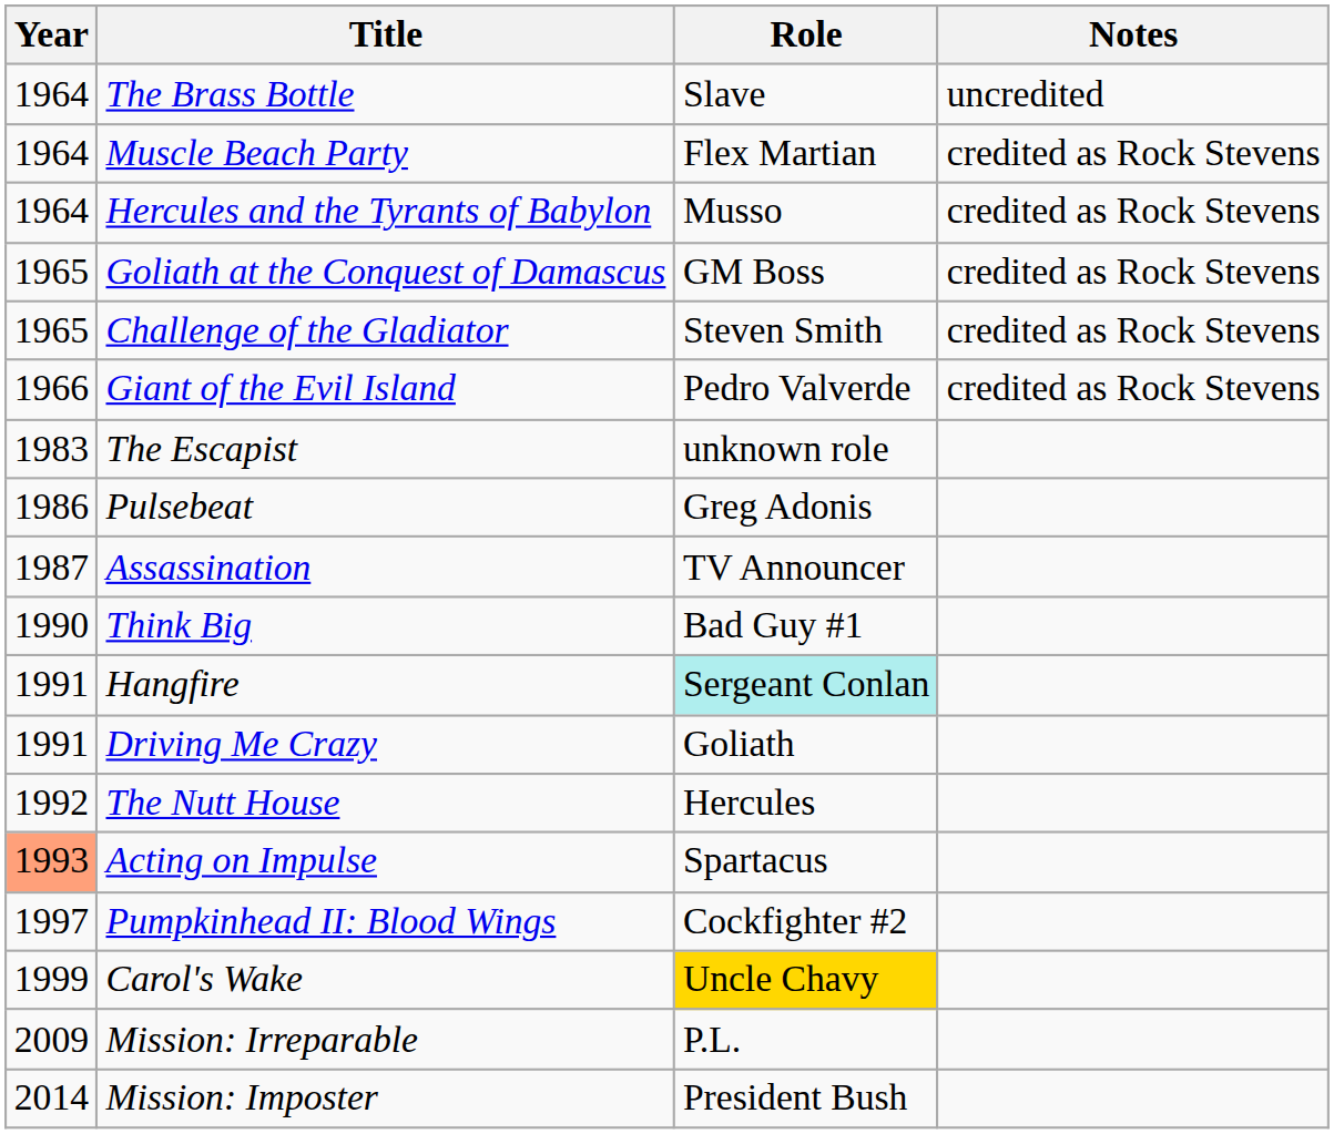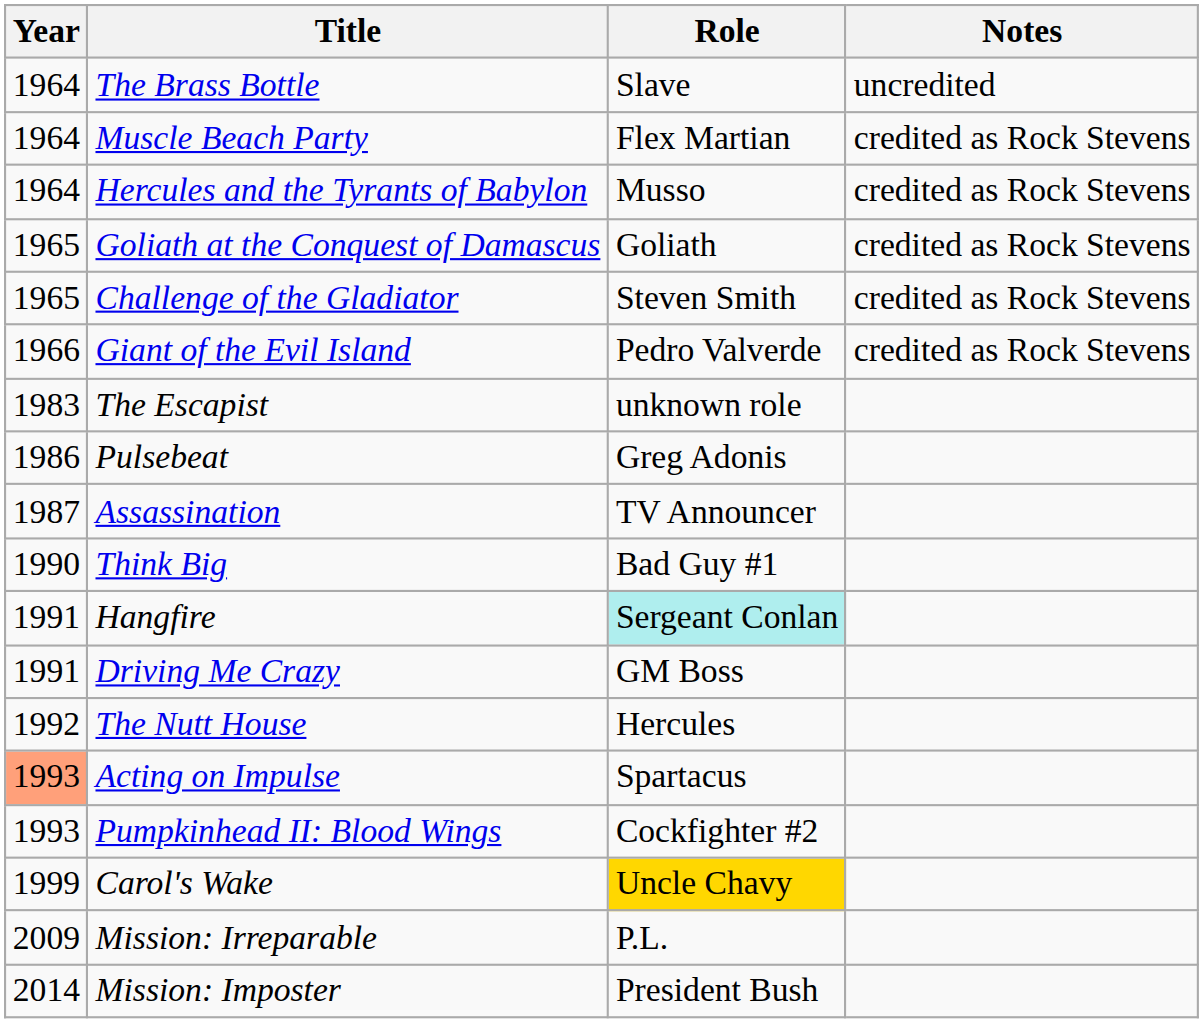Goliath at the Conquest of Damascus | Role: GM Boss -> Goliath
Driving Me Crazy | Role: Goliath -> GM Boss
Pumpkinhead II: Blood Wings | Year: 1997 -> 1993
